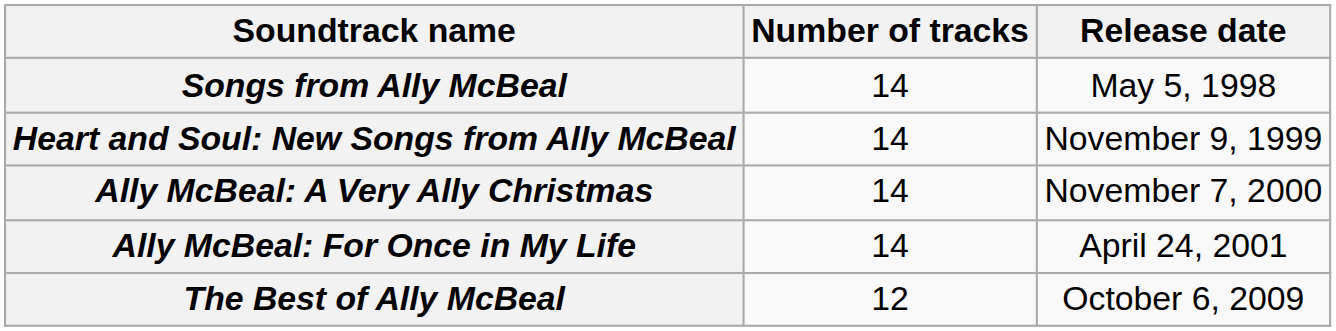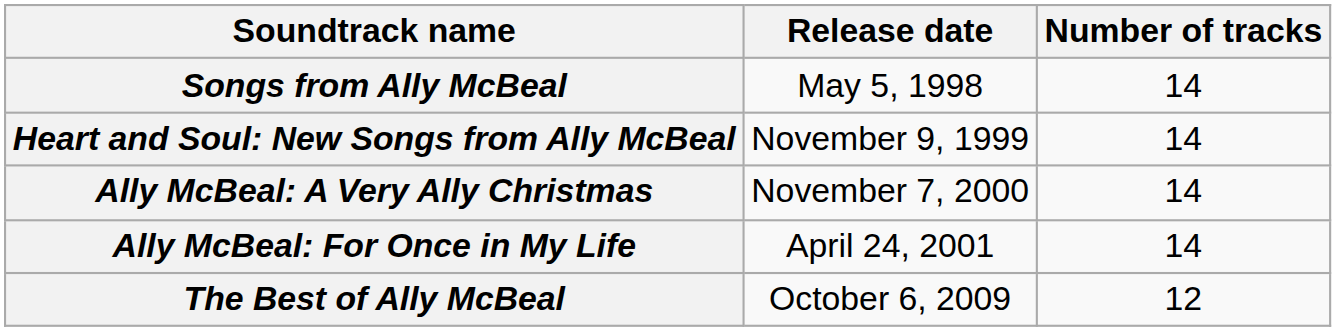columns swapped: Number of tracks <-> Release date
